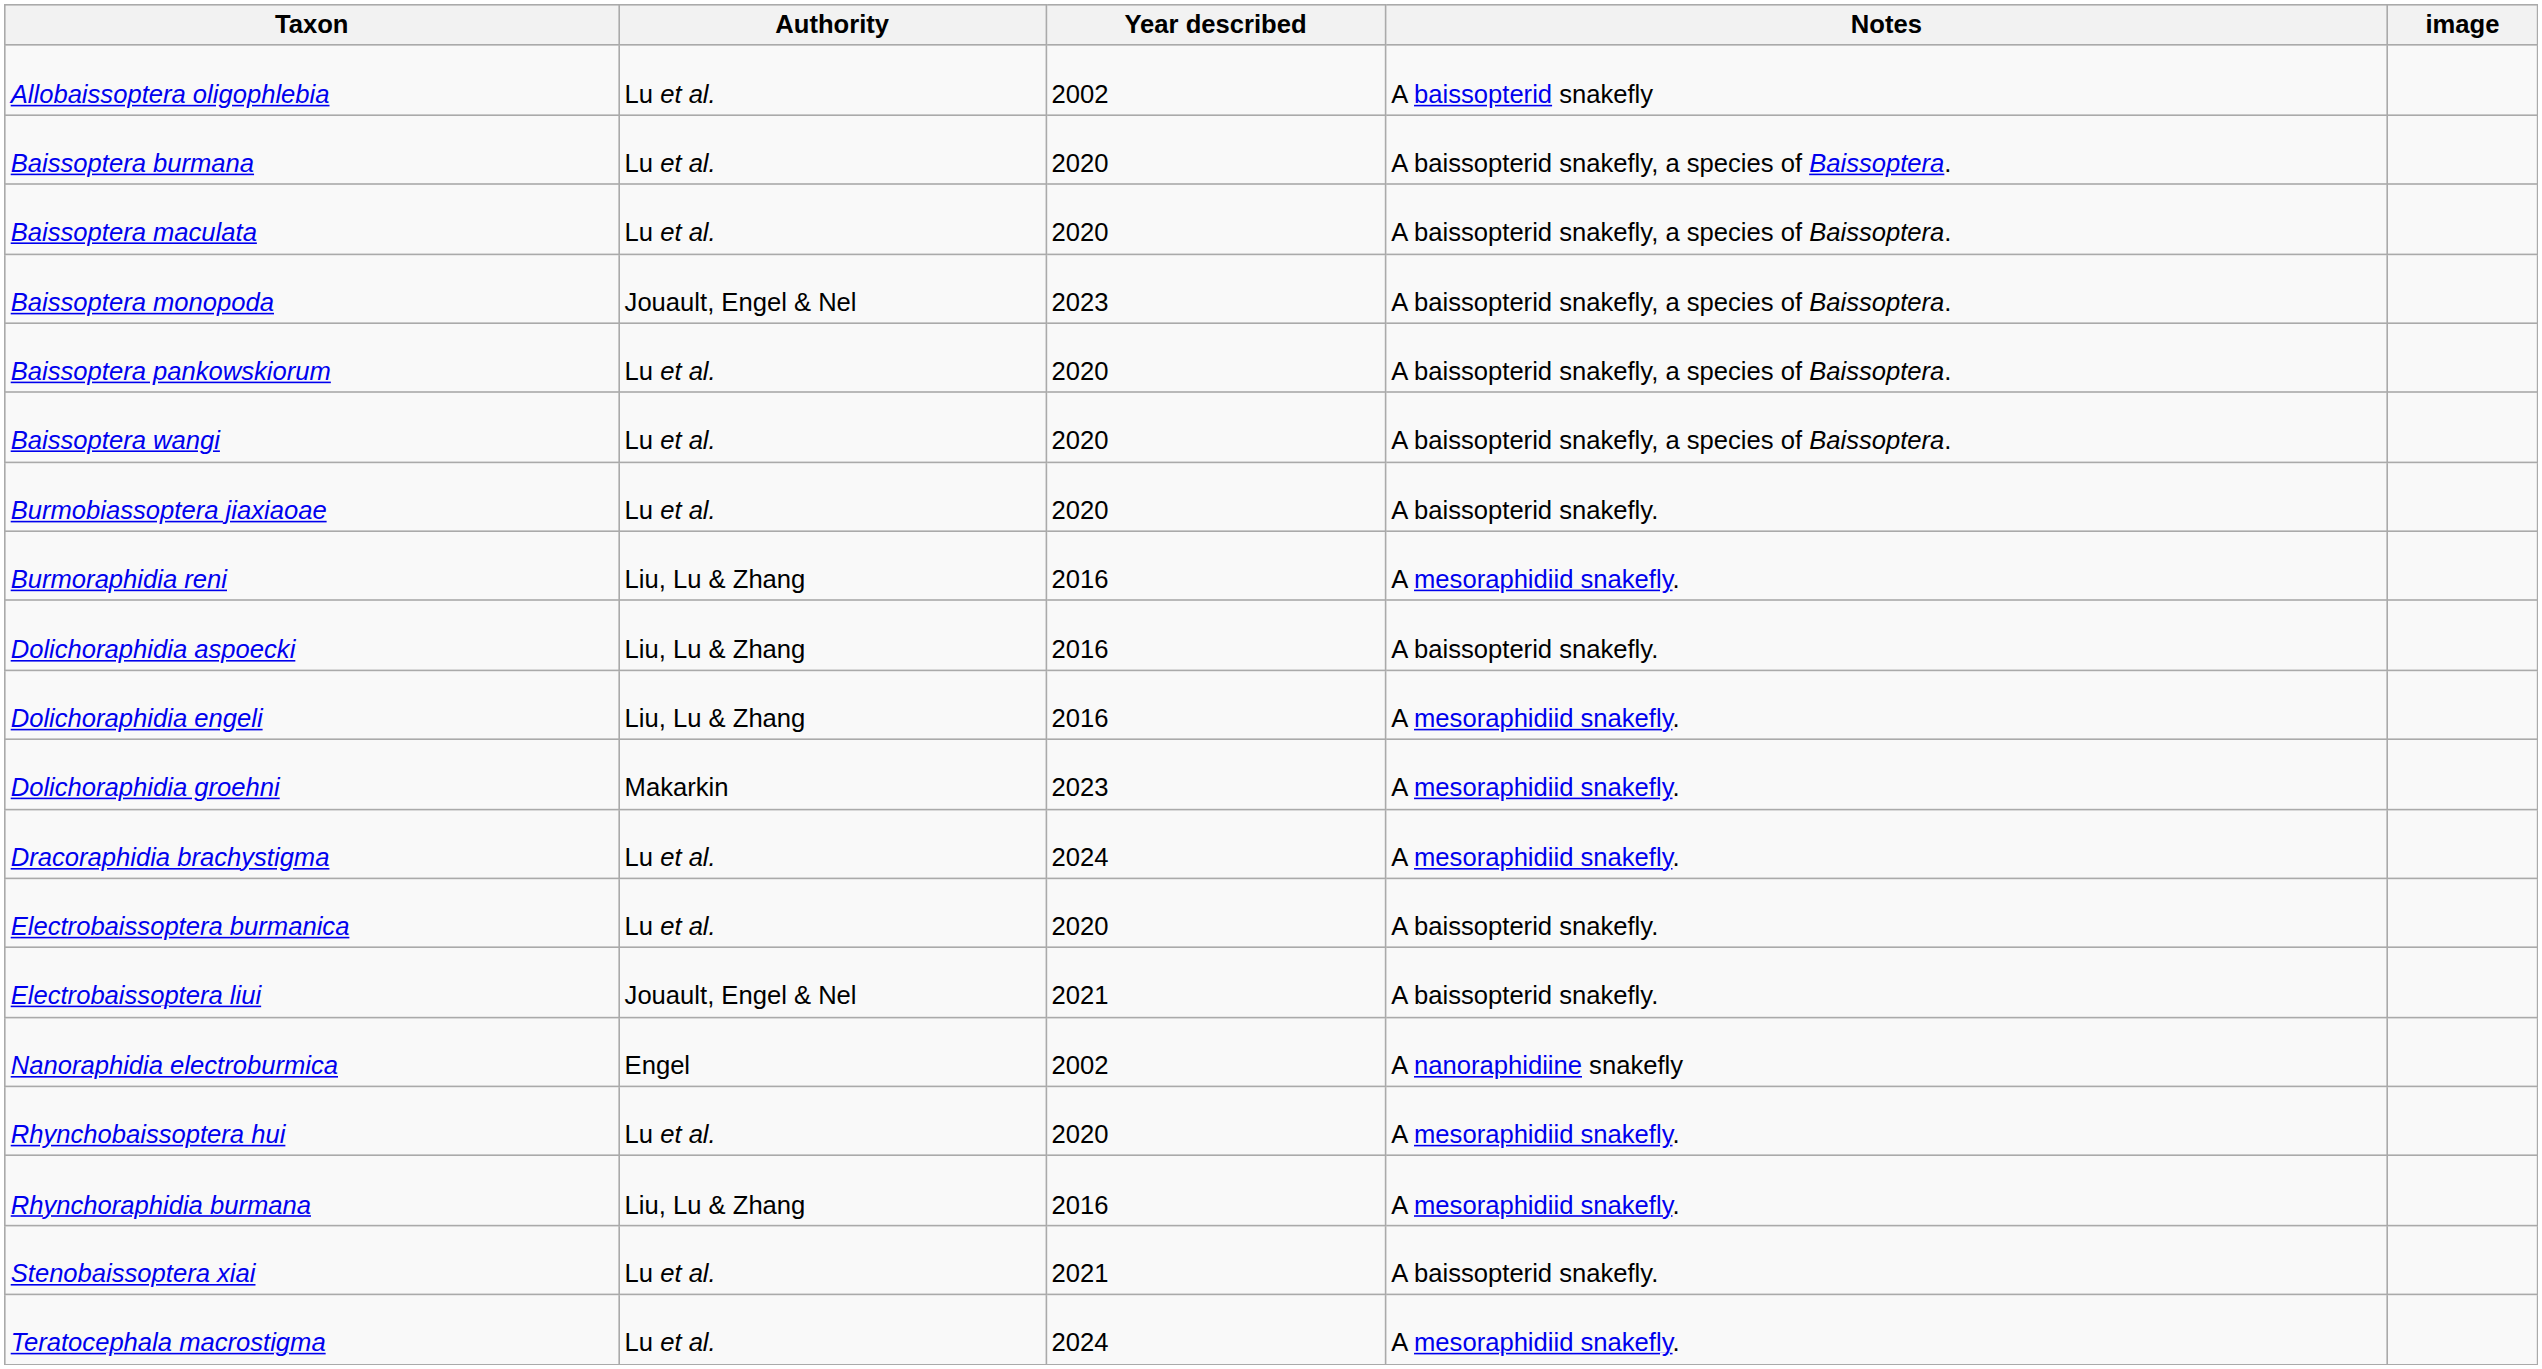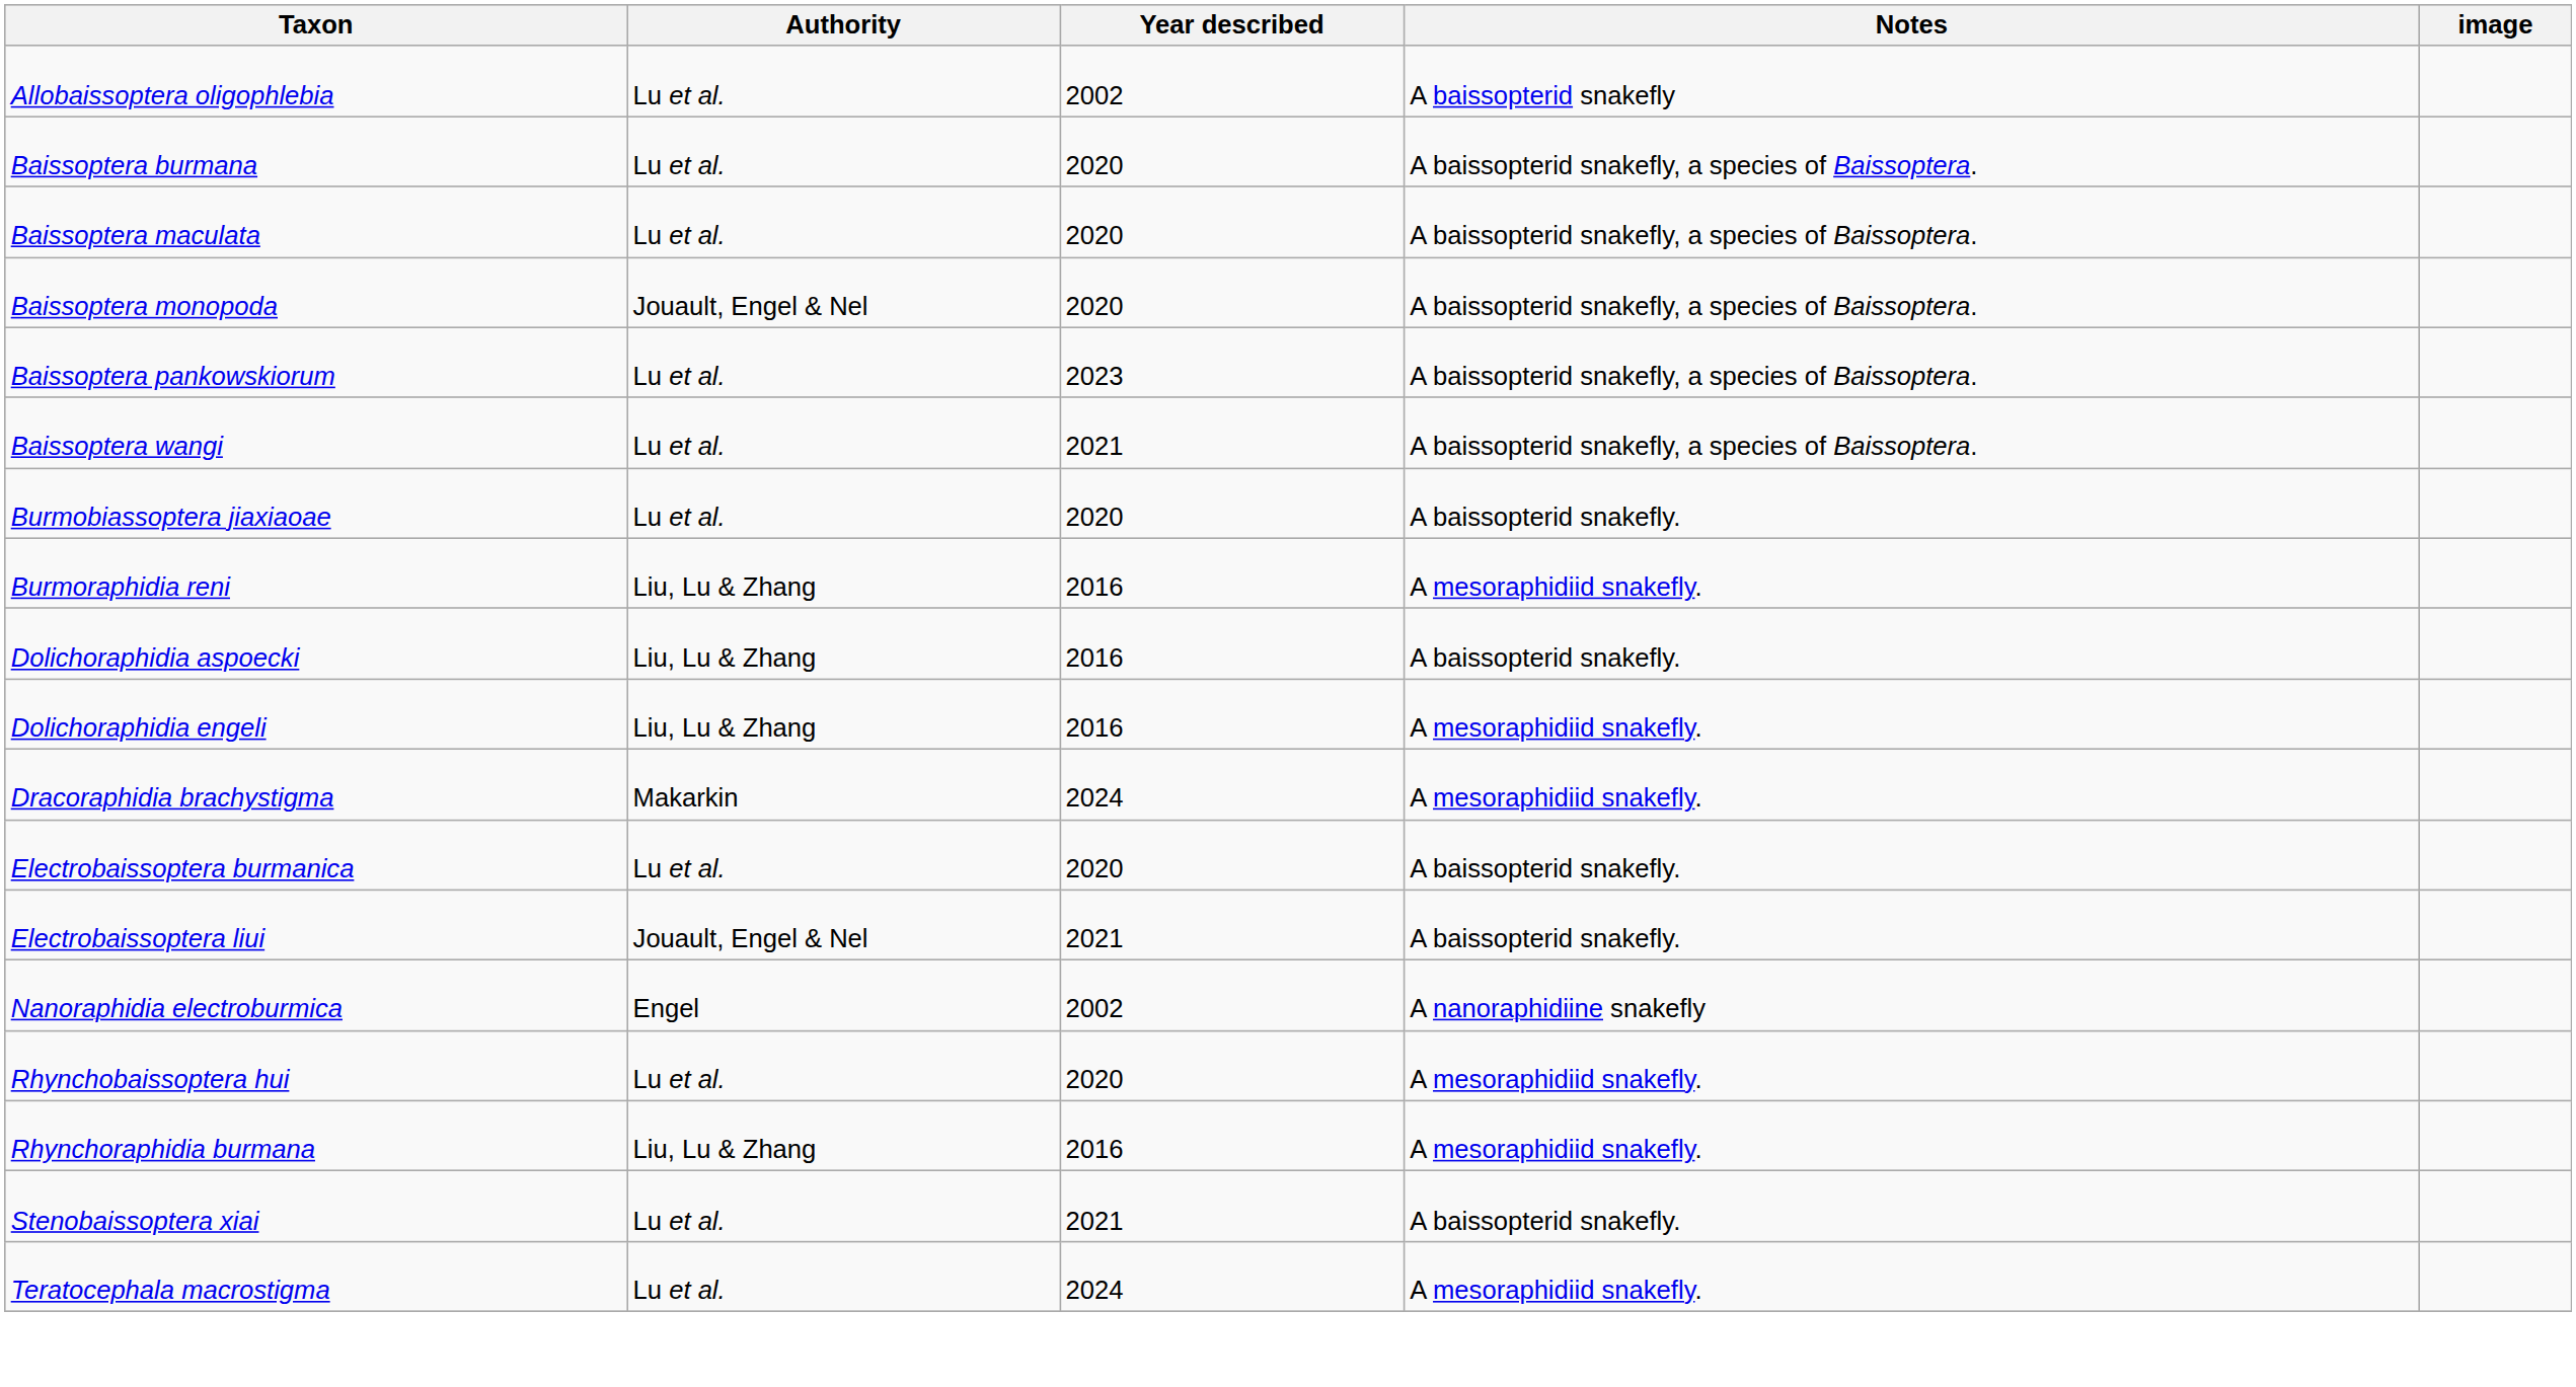Baissoptera monopoda | Year described: 2023 -> 2020
Baissoptera pankowskiorum | Year described: 2020 -> 2023
Baissoptera wangi | Year described: 2020 -> 2021
- row: Dolichoraphidia groehni | Makarkin | 2023 | A mesoraphidiid snakefly.
Dracoraphidia brachystigma | Authority: Lu et al. -> Makarkin
